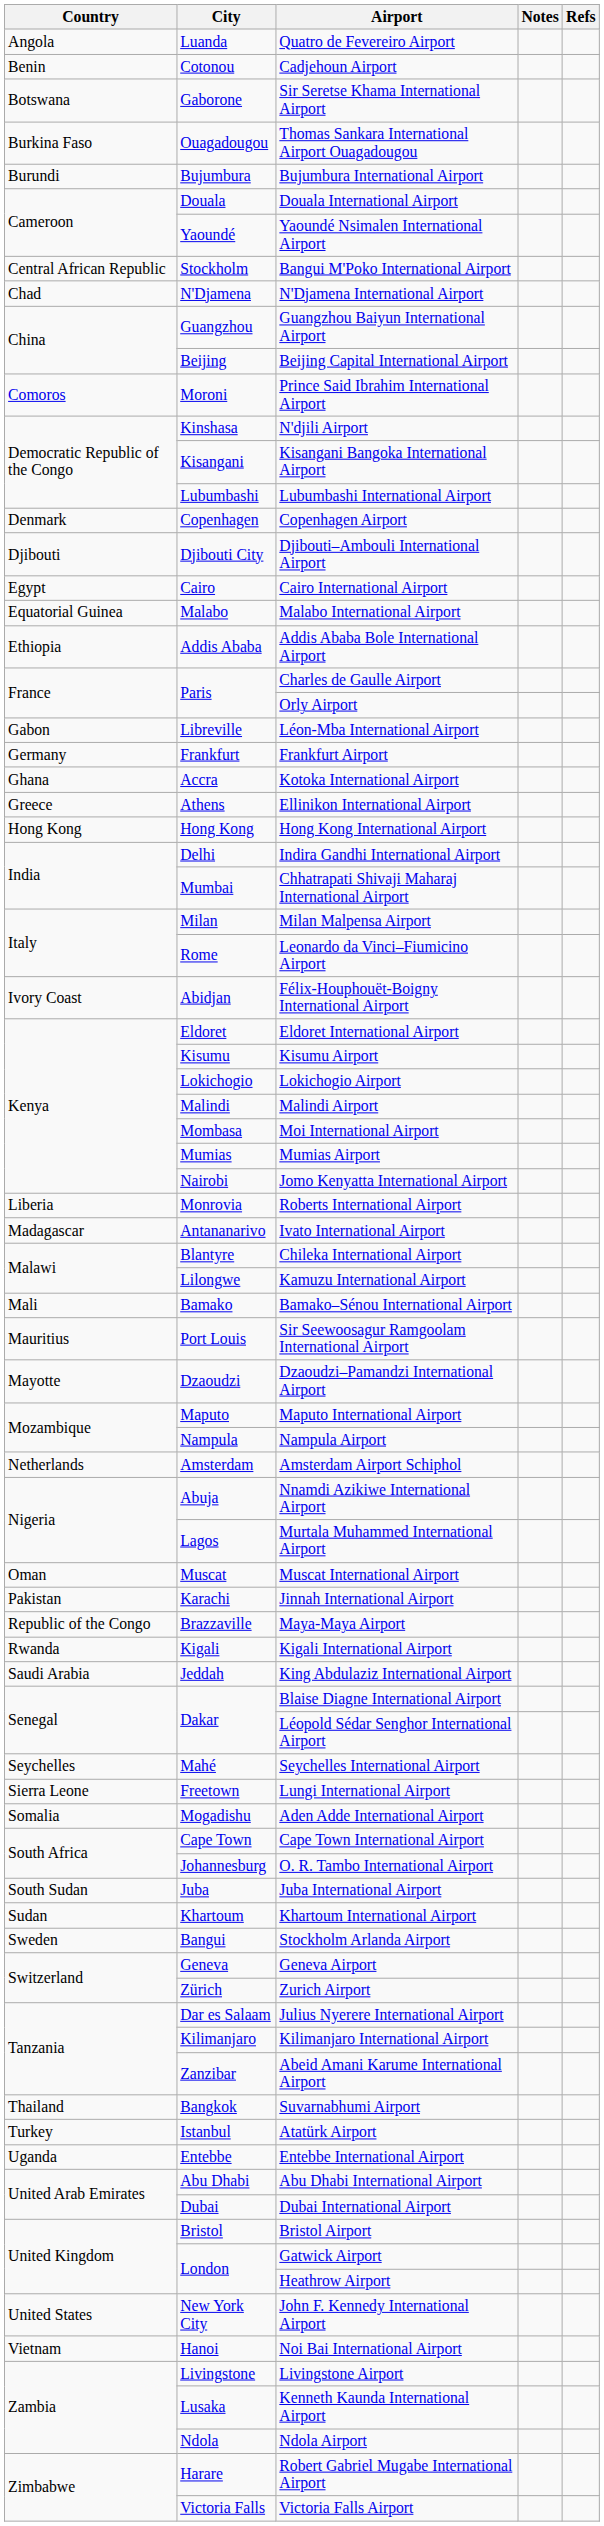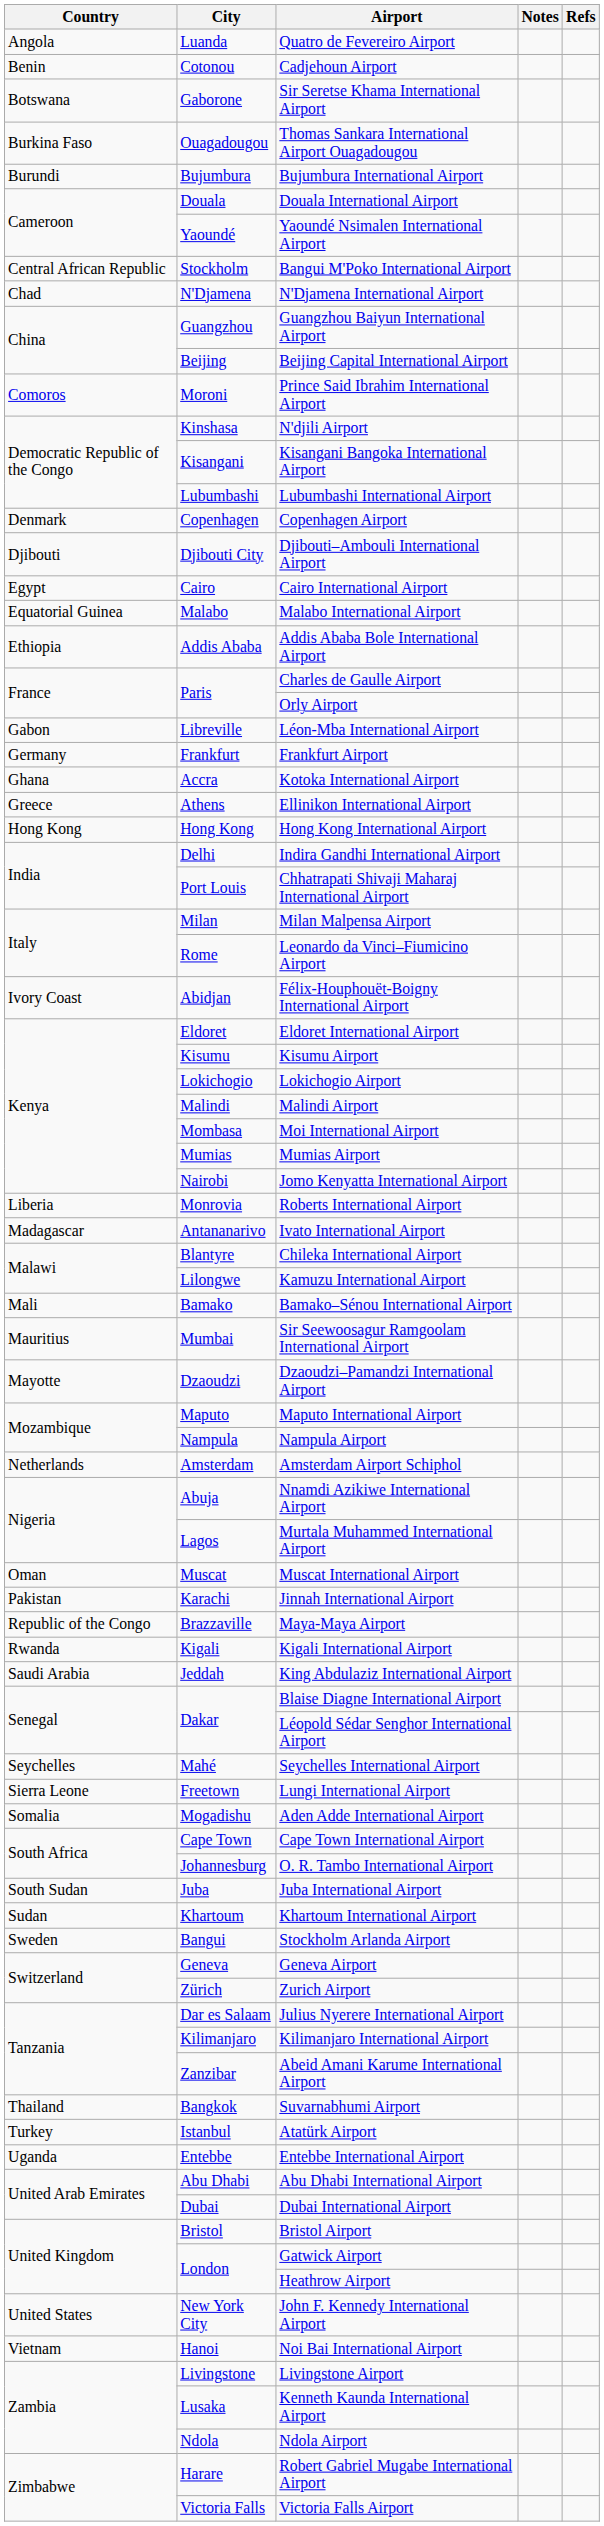Chhatrapati Shivaji Maharaj International Airport | City: Mumbai -> Port Louis
Sir Seewoosagur Ramgoolam International Airport | City: Port Louis -> Mumbai
